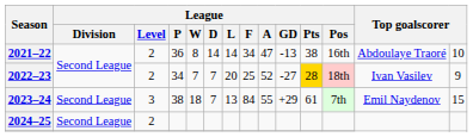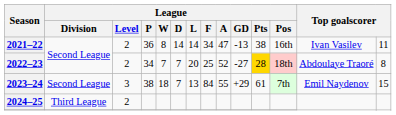2021–22 | column 13: Abdoulaye Traoré -> Ivan Vasilev
2021–22 | column 14: 10 -> 11
2022–23 | column 13: Ivan Vasilev -> Abdoulaye Traoré
2022–23 | column 14: 9 -> 8
2024–25 | League / Division: Second League -> Third League
